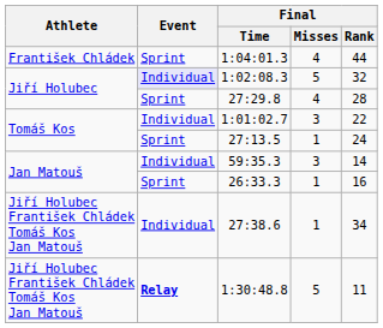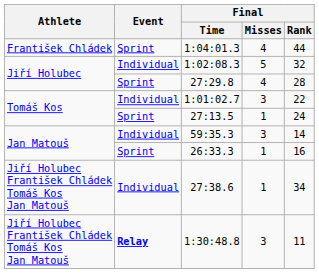1:02:08.3 | Event: lavender background -> no background
1:30:48.8 | Final / Misses: 5 -> 3
